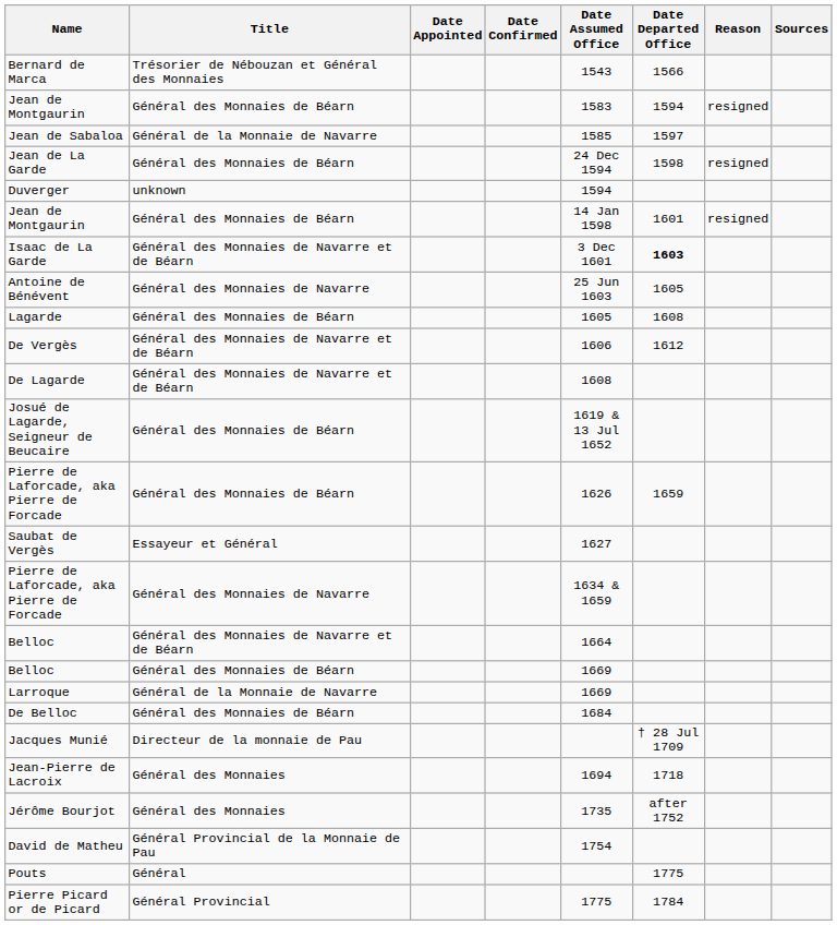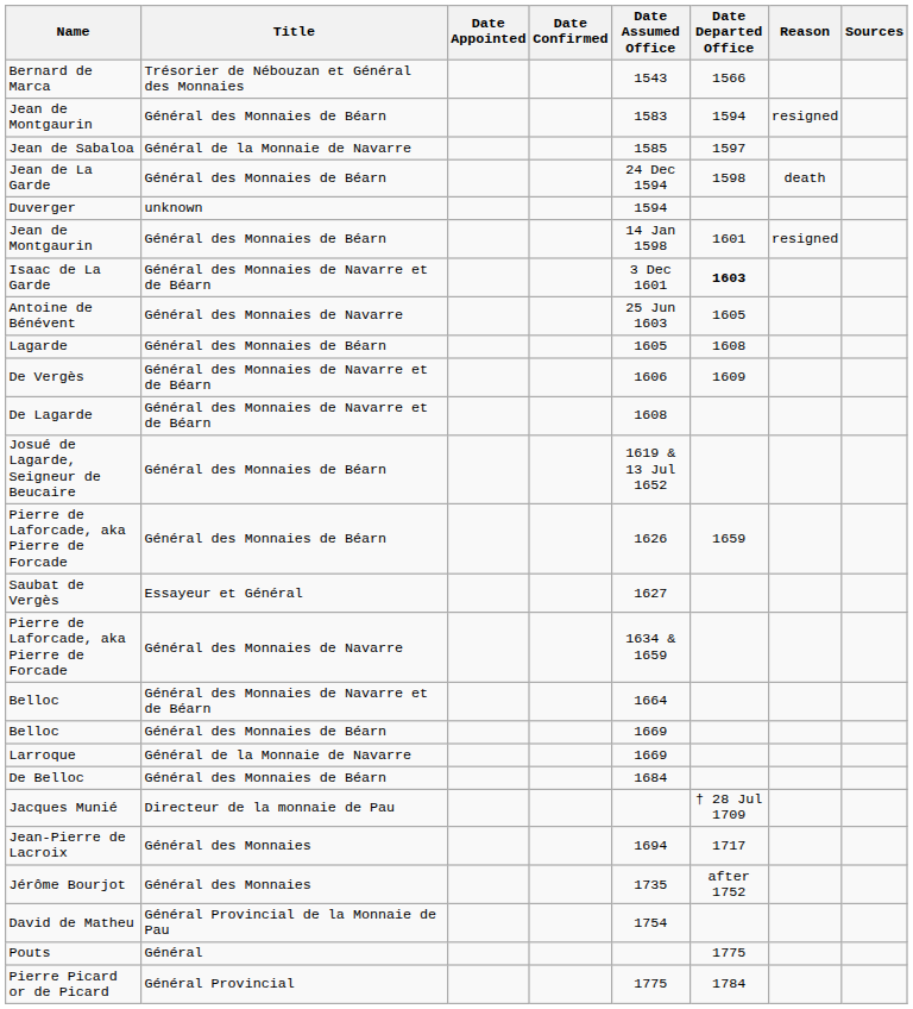Jean de La Garde | Reason: resigned -> death
De Vergès | Date Departed Office: 1612 -> 1609
Jean-Pierre de Lacroix | Date Departed Office: 1718 -> 1717
